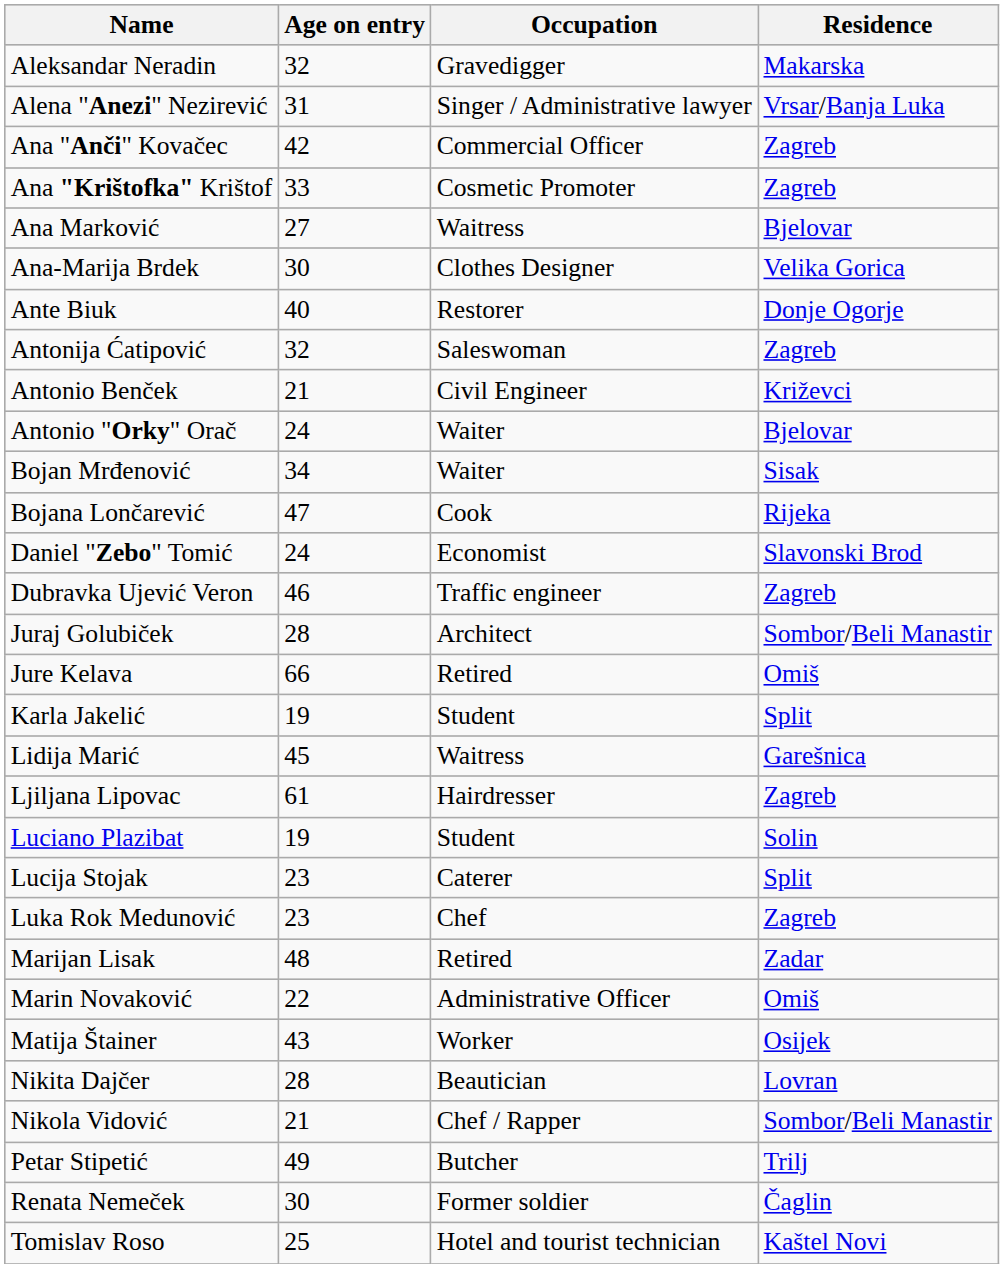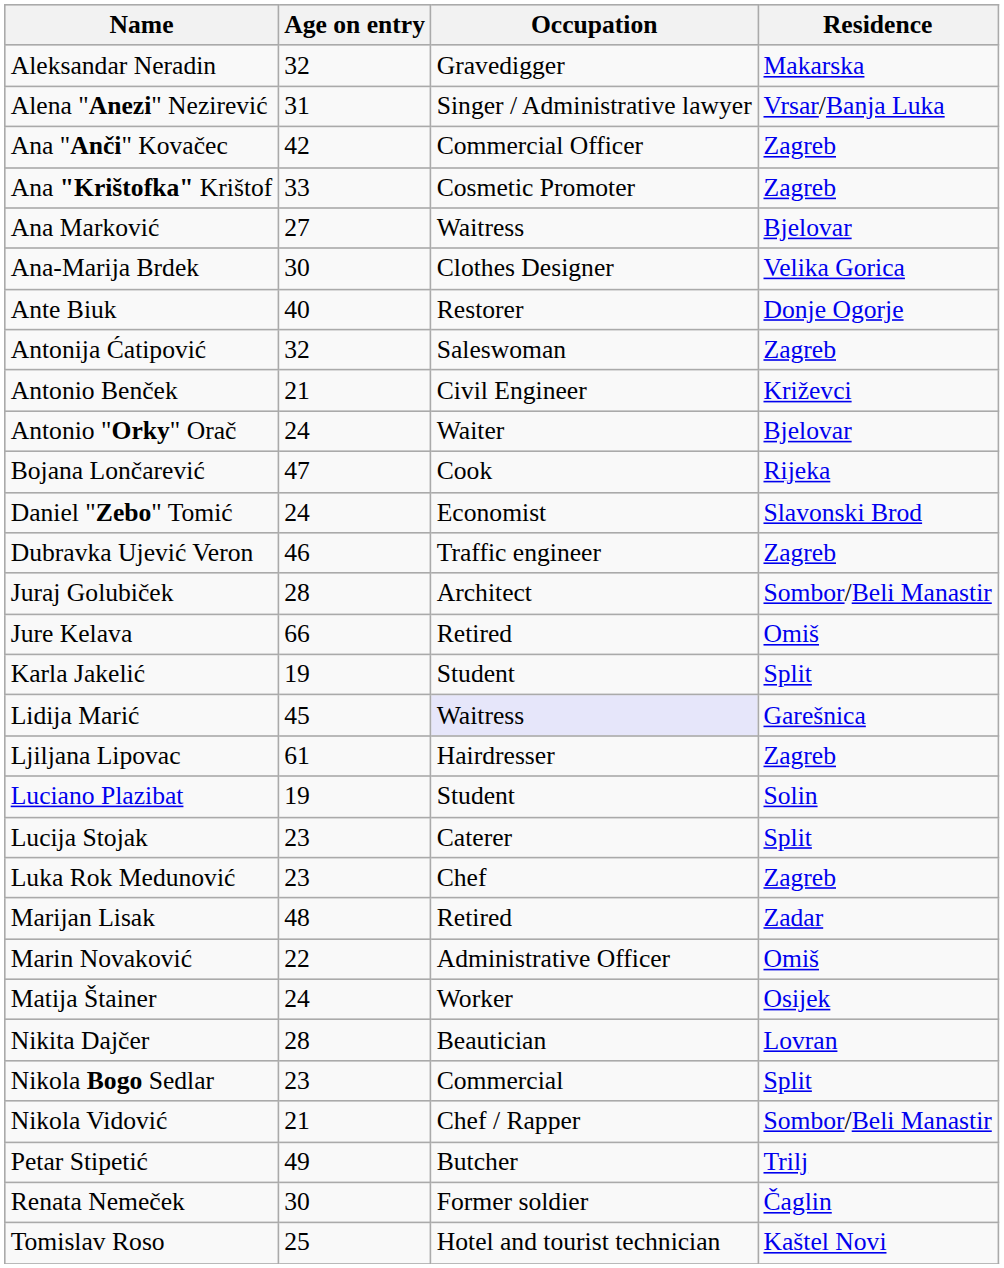- row: Bojan Mrđenović | 34 | Waiter | Sisak
Lidija Marić | Occupation: no background -> lavender background
Matija Štainer | Age on entry: 43 -> 24
+ row: Nikola Bogo Sedlar | 23 | Commercial | Split
